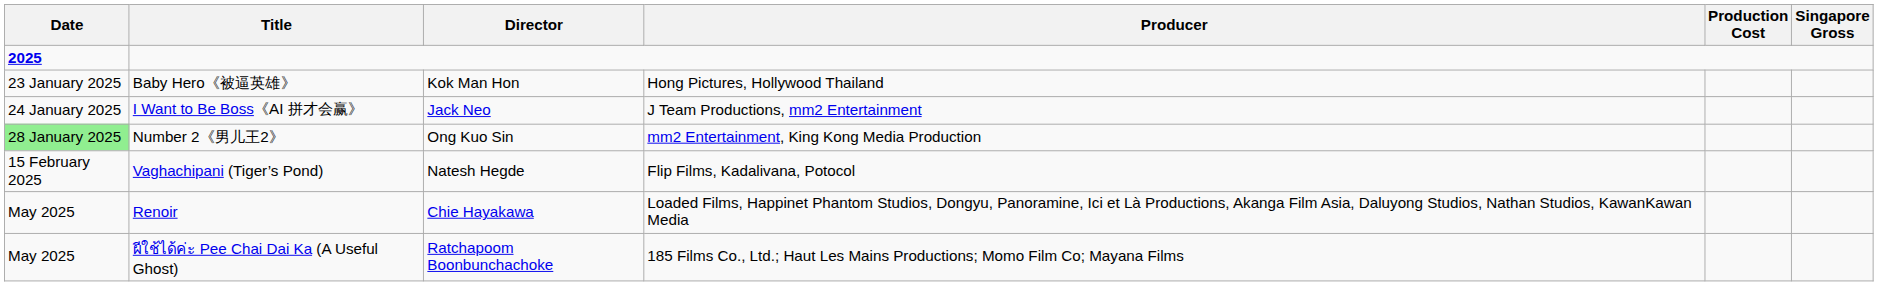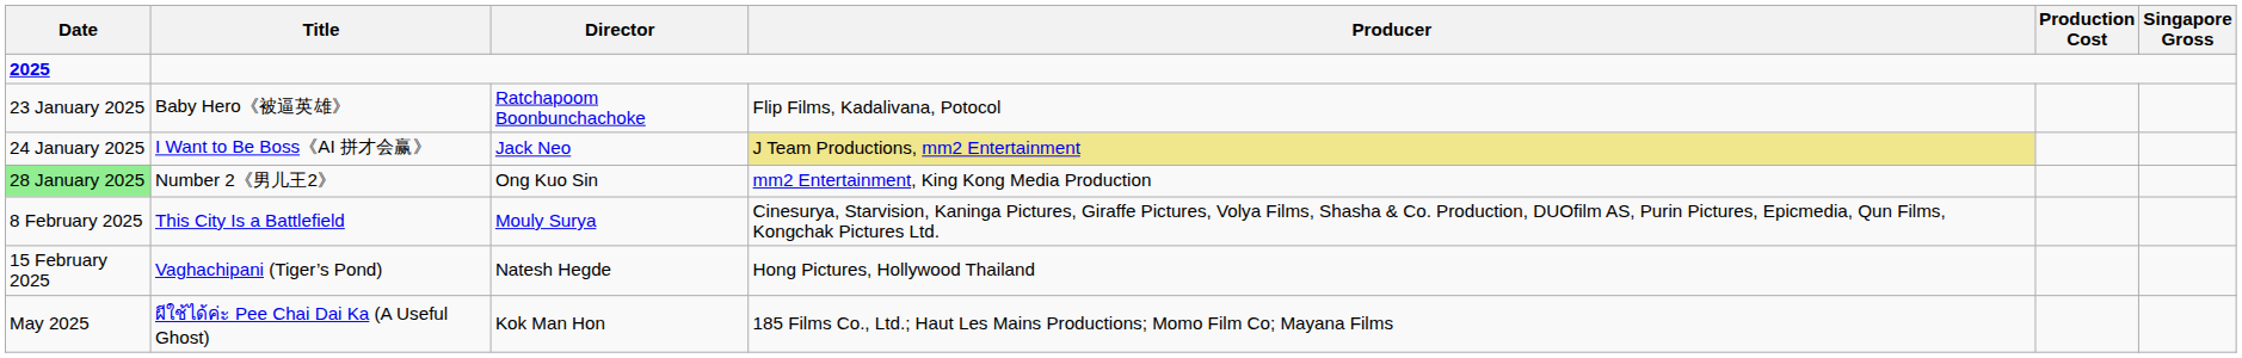Baby Hero《被逼英雄》 | Director: Kok Man Hon -> Ratchapoom Boonbunchachoke
Baby Hero《被逼英雄》 | Producer: Hong Pictures, Hollywood Thailand -> Flip Films, Kadalivana, Potocol
I Want to Be Boss《AI 拼才会赢》 | Producer: no background -> khaki background
+ row: 8 February 2025 | This City Is a Battlefield | Mouly Surya | Cinesurya, Starvision, Kaninga Pictures, Giraffe Pictures, Volya Films, Shasha & Co. Production, DUOfilm AS, Purin Pictures, Epicmedia, Qun Films, Kongchak Pictures Ltd.
Vaghachipani (Tiger’s Pond) | Producer: Flip Films, Kadalivana, Potocol -> Hong Pictures, Hollywood Thailand
- row: May 2025 | Renoir | Chie Hayakawa | Loaded Films, Happinet Phantom Studios, Dongyu, Panoramine, Ici et Là Productions, Akanga Film Asia, Daluyong Studios, Nathan Studios, KawanKawan Media
ผีใช้ได้ค่ะ Pee Chai Dai Ka (A Useful Ghost) | Director: Ratchapoom Boonbunchachoke -> Kok Man Hon
